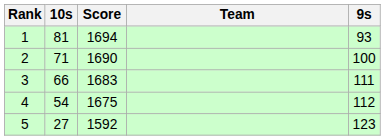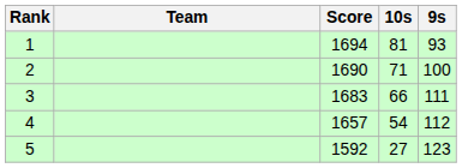columns swapped: Team <-> 10s
4 | Score: 1675 -> 1657
